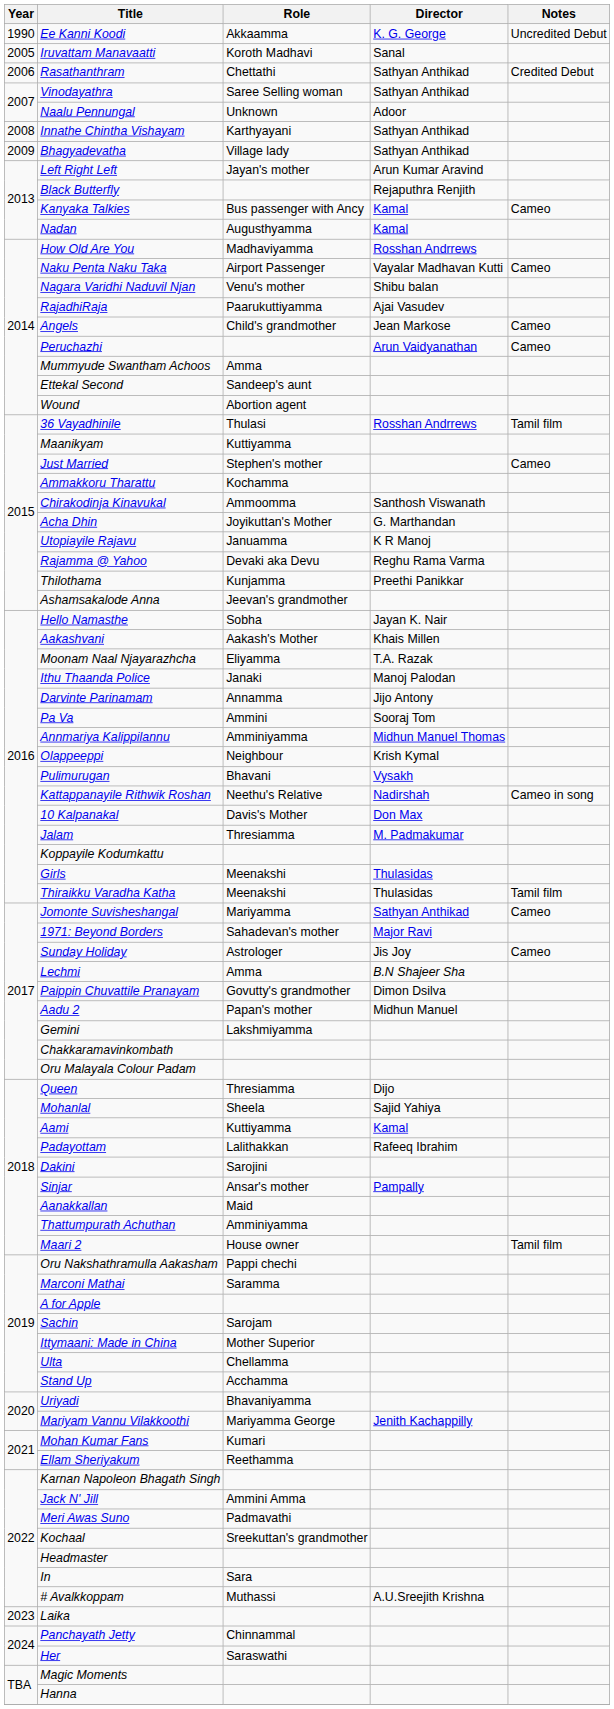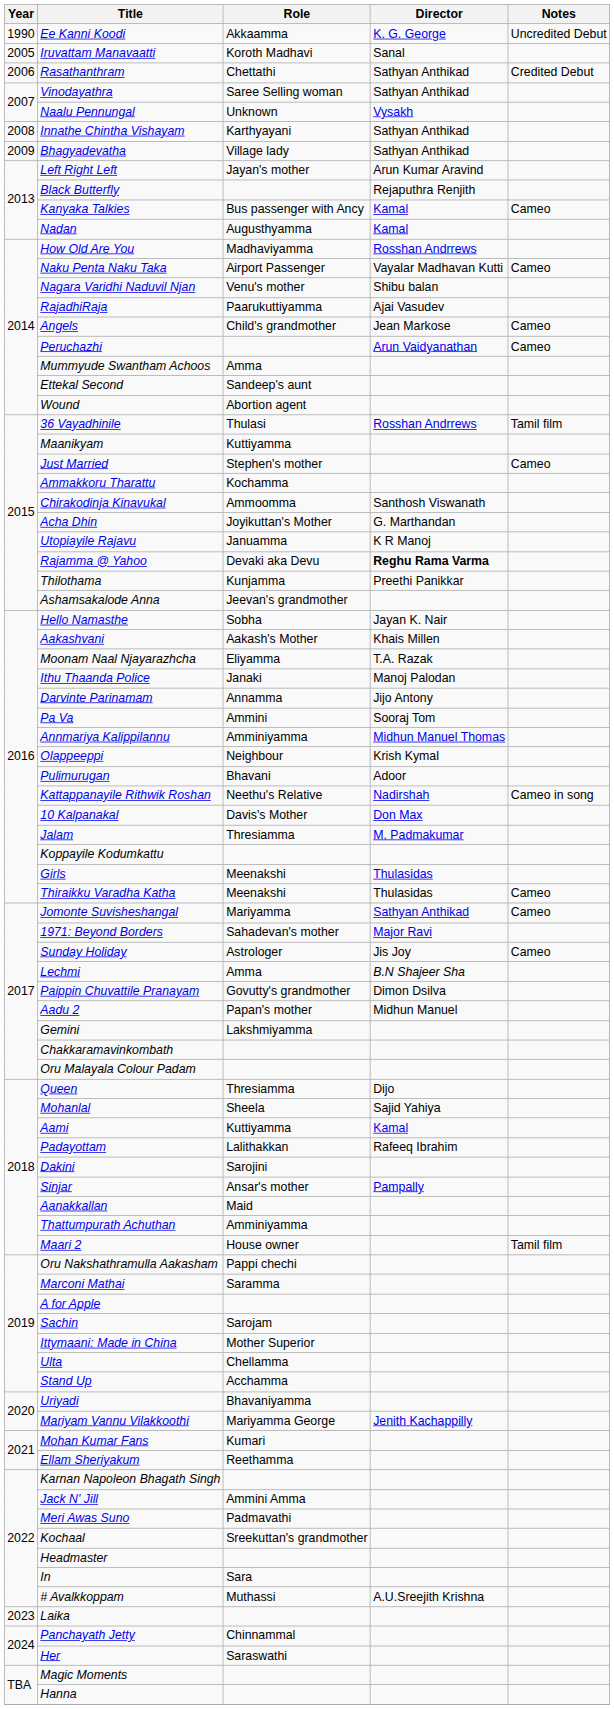Naalu Pennungal | Director: Adoor -> Vysakh
Rajamma @ Yahoo | Director: normal -> bold
Pulimurugan | Director: Vysakh -> Adoor
Thiraikku Varadha Katha | Notes: Tamil film -> Cameo
